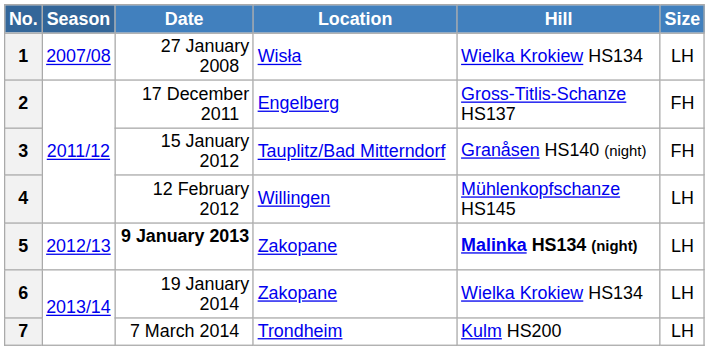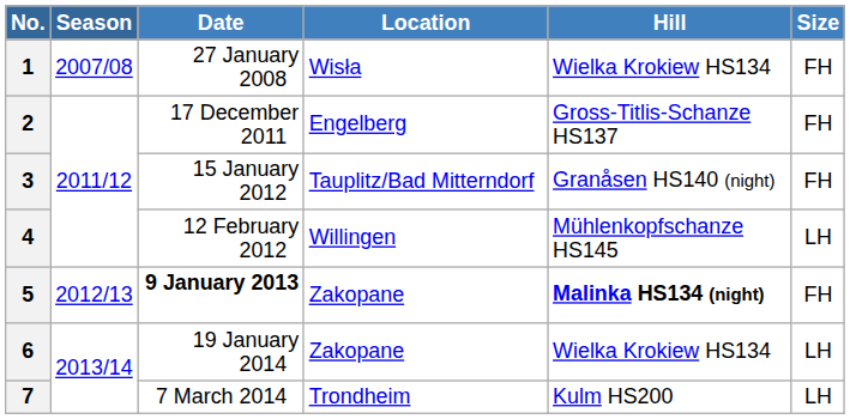1 | Size: LH -> FH
5 | Size: LH -> FH
